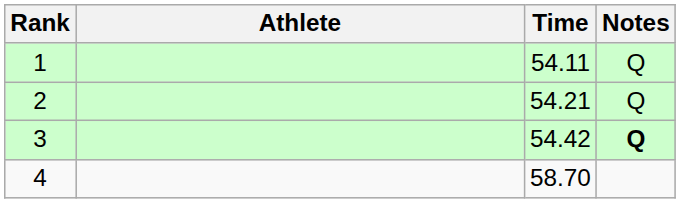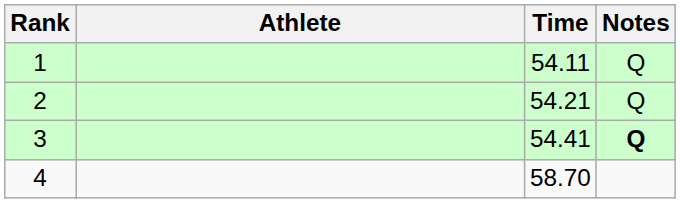3 | Time: 54.42 -> 54.41
